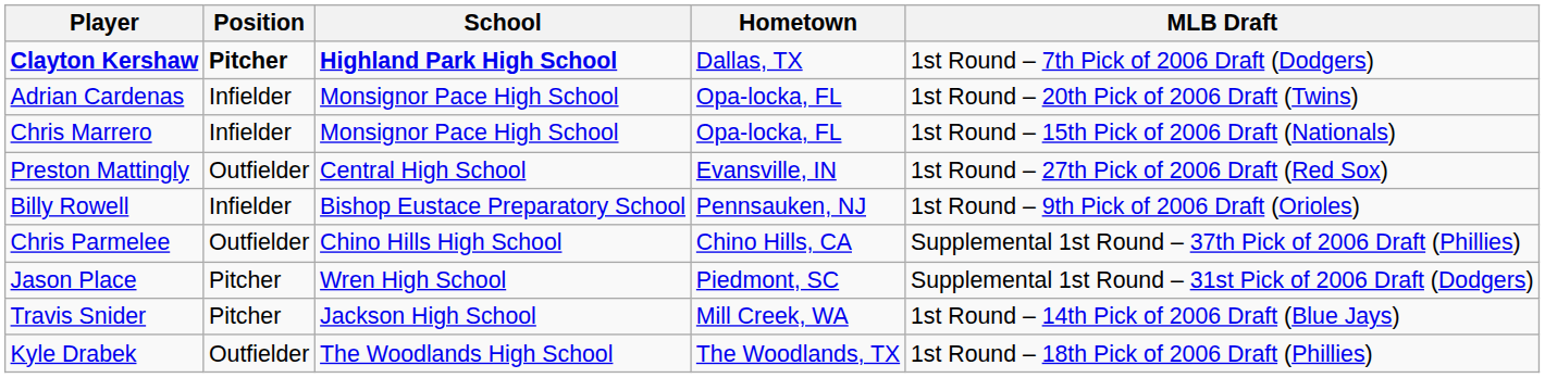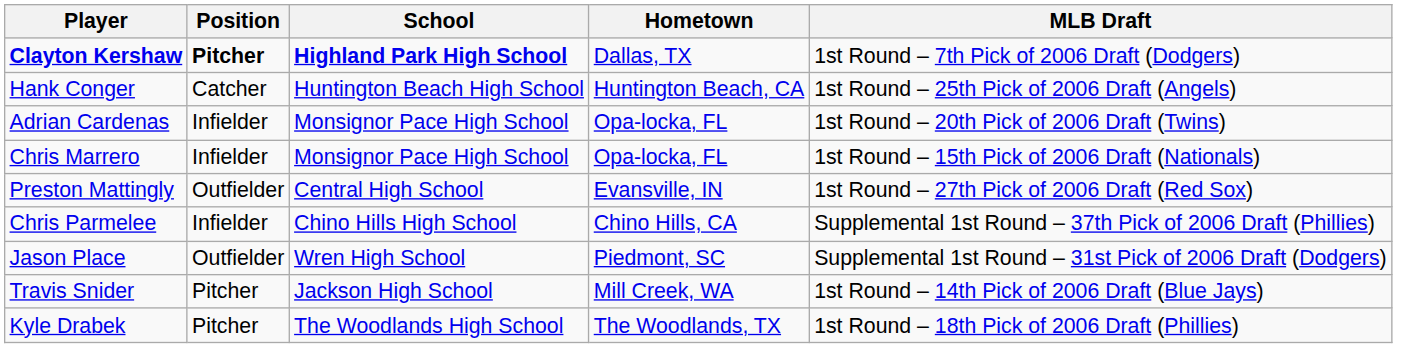+ row: Hank Conger | Catcher | Huntington Beach High School | Huntington Beach, CA | 1st Round – 25th Pick of 2006 Draft (Angels)
- row: Billy Rowell | Infielder | Bishop Eustace Preparatory School | Pennsauken, NJ | 1st Round – 9th Pick of 2006 Draft (Orioles)
Chris Parmelee | Position: Outfielder -> Infielder
Jason Place | Position: Pitcher -> Outfielder
Kyle Drabek | Position: Outfielder -> Pitcher
